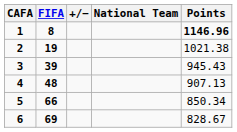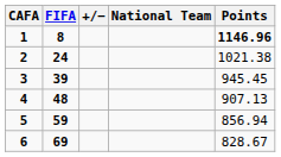2 | FIFA: 19 -> 24
3 | Points: 945.43 -> 945.45
5 | FIFA: 66 -> 59
5 | Points: 850.34 -> 856.94
